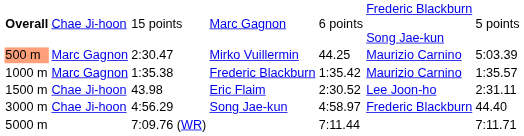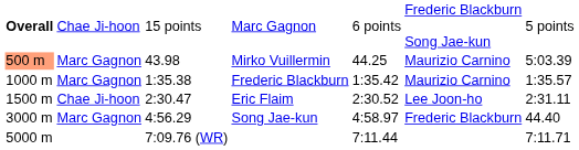Mirko Vuillermin | column 3: 2:30.47 -> 43.98
Eric Flaim | column 3: 43.98 -> 2:30.47
Song Jae-kun | column 2: Chae Ji-hoon -> Marc Gagnon
